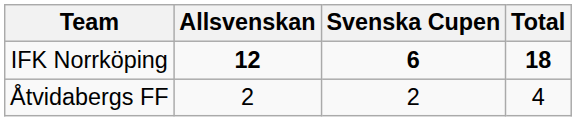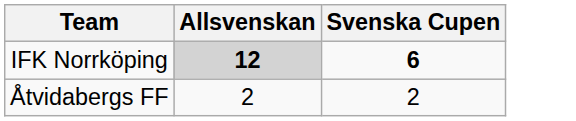- column: Total | 18 | 4
IFK Norrköping | Allsvenskan: no background -> lightgrey background
